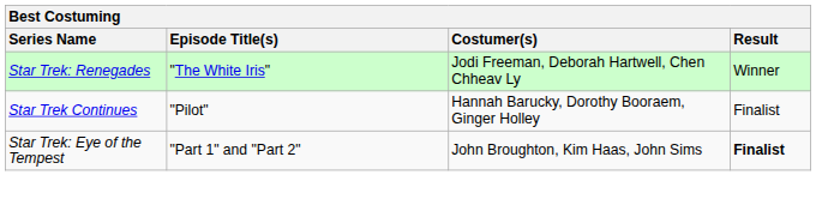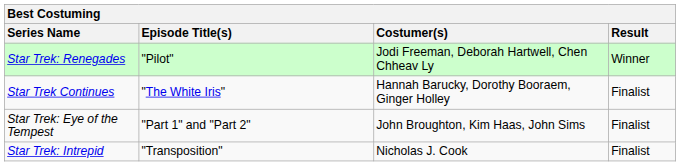Star Trek: Renegades | Episode Title(s): "The White Iris" -> "Pilot"
Star Trek Continues | Episode Title(s): "Pilot" -> "The White Iris"
Star Trek: Eye of the Tempest | Result: bold -> normal
+ row: Star Trek: Intrepid | "Transposition" | Nicholas J. Cook | Finalist
